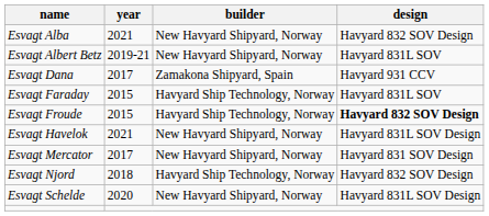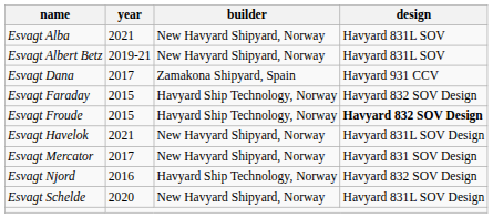Esvagt Alba | design: Havyard 832 SOV Design -> Havyard 831L SOV
Esvagt Faraday | design: Havyard 831L SOV -> Havyard 832 SOV Design
Esvagt Njord | year: 2018 -> 2016
